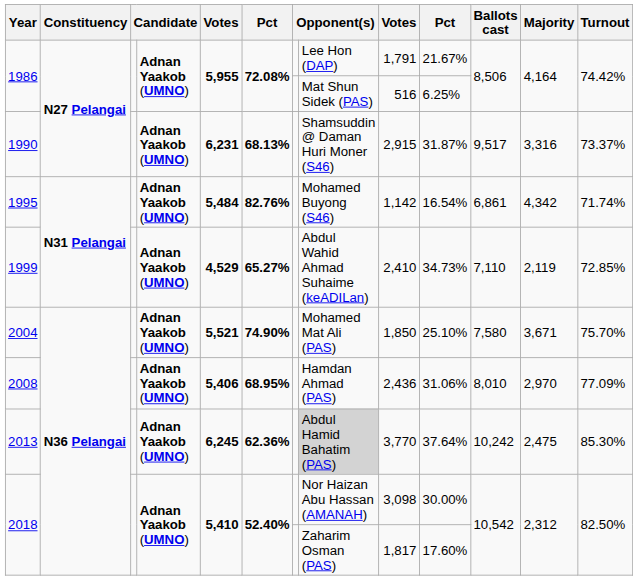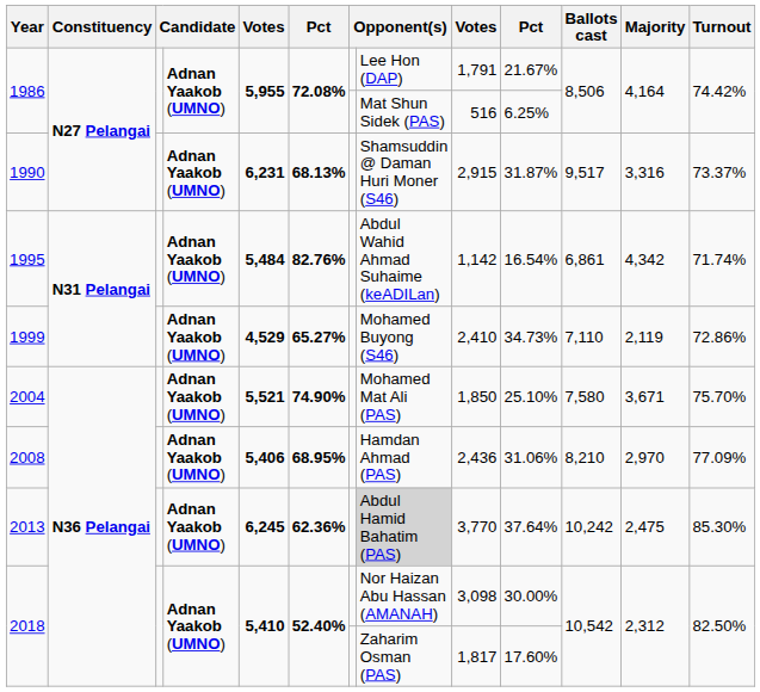1995 | column 8: Mohamed Buyong (S46) -> Abdul Wahid Ahmad Suhaime (keADILan)
1999 | column 8: Abdul Wahid Ahmad Suhaime (keADILan) -> Mohamed Buyong (S46)
1999 | Turnout: 72.85% -> 72.86%
2008 | Ballots cast: 8,010 -> 8,210
